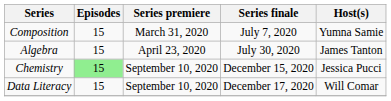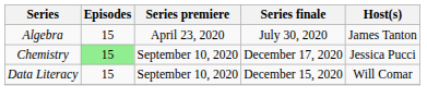- row: Composition | 15 | March 31, 2020 | July 7, 2020 | Yumna Samie
Chemistry | Series finale: December 15, 2020 -> December 17, 2020
Data Literacy | Series finale: December 17, 2020 -> December 15, 2020
